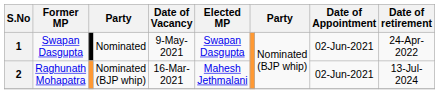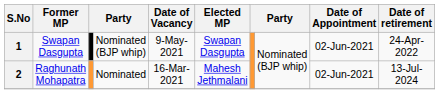1 | column 4: Nominated -> Nominated (BJP whip)
2 | column 4: Nominated (BJP whip) -> Nominated
